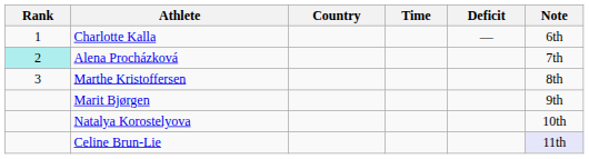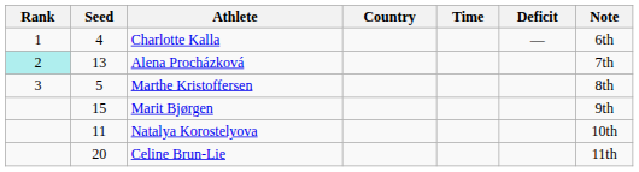+ column: Seed | 4 | 13 | 5 | 15 | 11 | 20
Celine Brun-Lie | Note: lavender background -> no background
